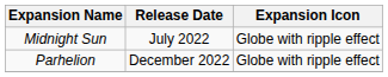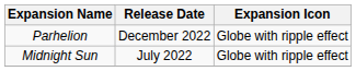rows swapped: Midnight Sun <-> Parhelion
